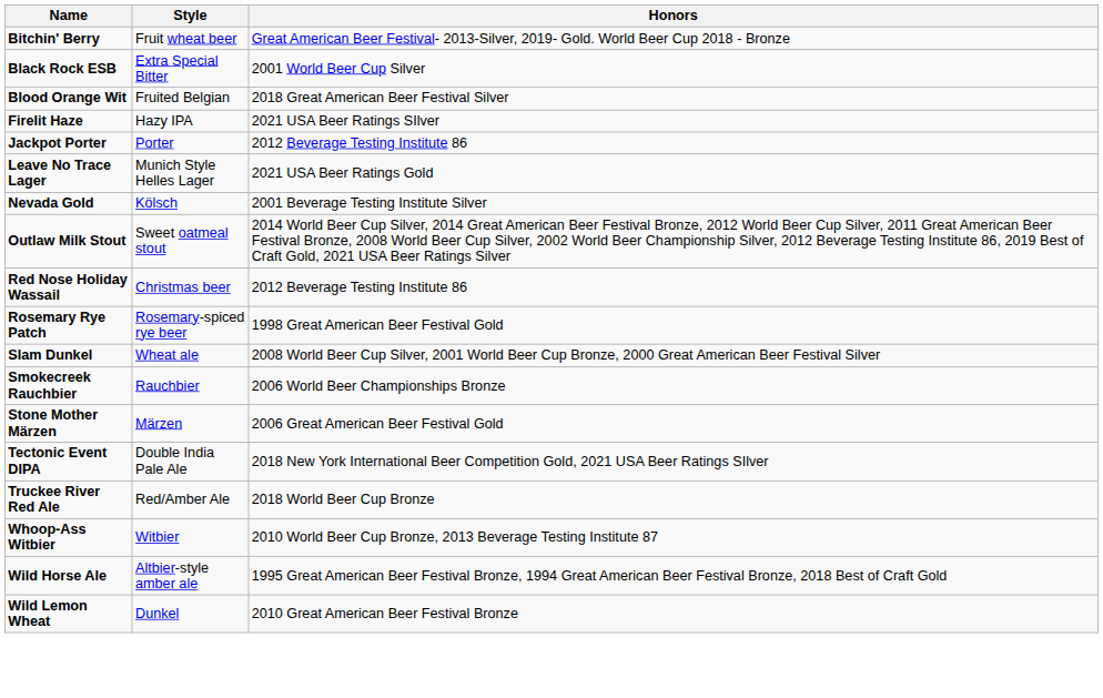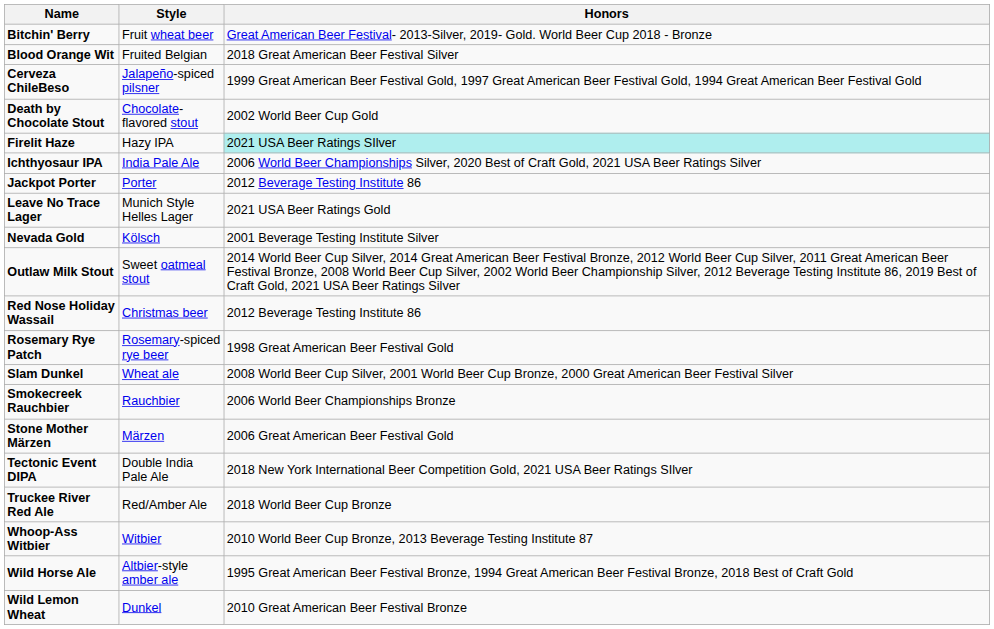- row: Black Rock ESB | Extra Special Bitter | 2001 World Beer Cup Silver
+ row: Cerveza ChileBeso | Jalapeño-spiced pilsner | 1999 Great American Beer Festival Gold, 1997 Great American Beer Festival Gold, 1994 Great American Beer Festival Gold
+ row: Death by Chocolate Stout | Chocolate-flavored stout | 2002 World Beer Cup Gold
Firelit Haze | Honors: no background -> paleturquoise background
+ row: Ichthyosaur IPA | India Pale Ale | 2006 World Beer Championships Silver, 2020 Best of Craft Gold, 2021 USA Beer Ratings Silver
